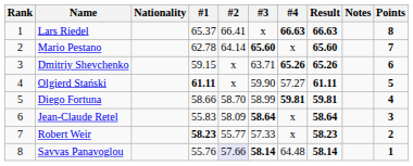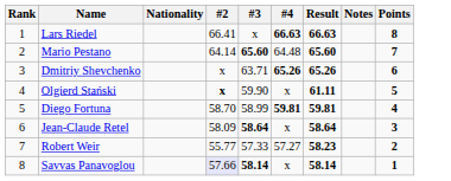- column: #1 | 65.37 | 62.78 | 59.15 | 61.11 | 58.66 | 55.83 | 58.23 | 55.76
Mario Pestano | #4: x -> 64.48
Olgierd Stański | #2: normal -> bold
Olgierd Stański | #4: 57.27 -> x
Robert Weir | #4: x -> 57.27
Savvas Panavoglou | #4: 64.48 -> x
